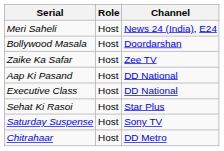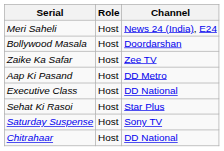Aap Ki Pasand | Channel: DD National -> DD Metro
Chitrahaar | Channel: DD Metro -> DD National
